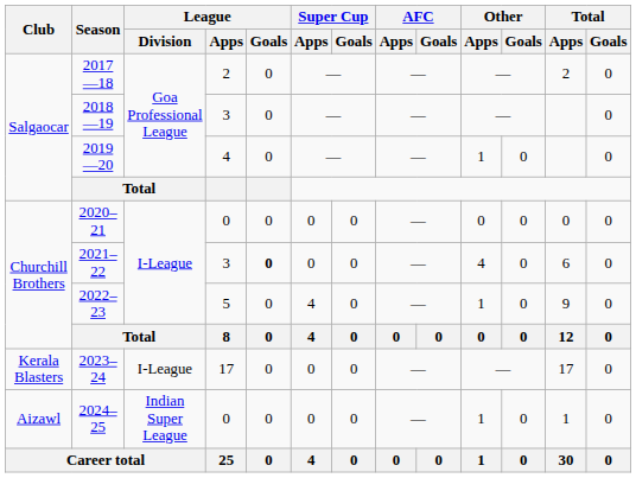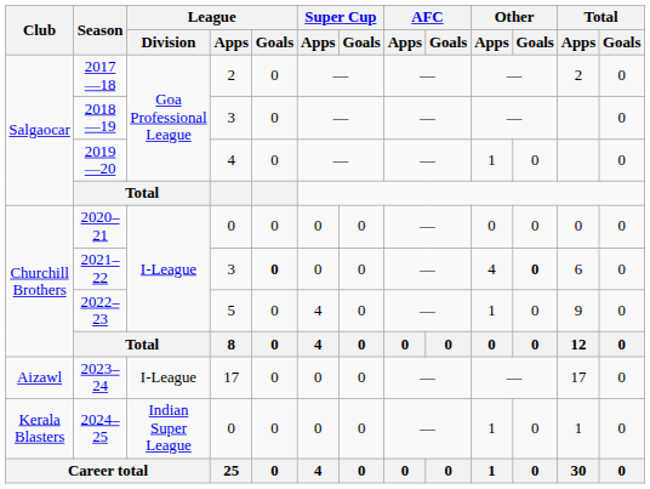2021–22 | Other / Goals: normal -> bold
2023–24 | Club: Kerala Blasters -> Aizawl
2024–25 | Club: Aizawl -> Kerala Blasters
